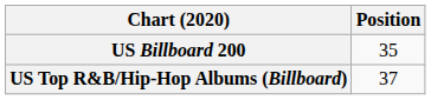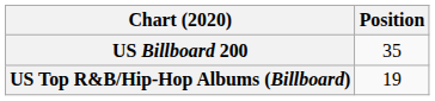US Top R&B/Hip-Hop Albums (Billboard) | Position: 37 -> 19
